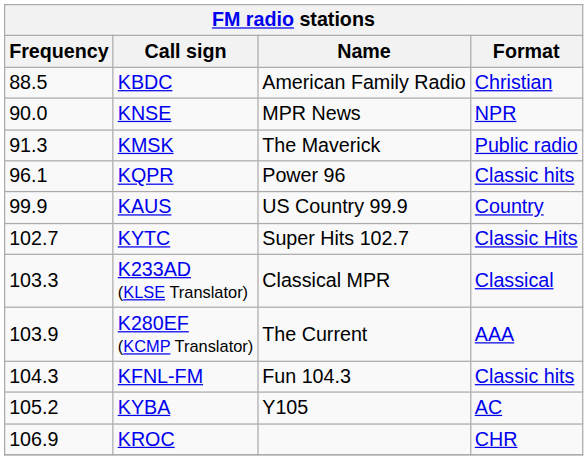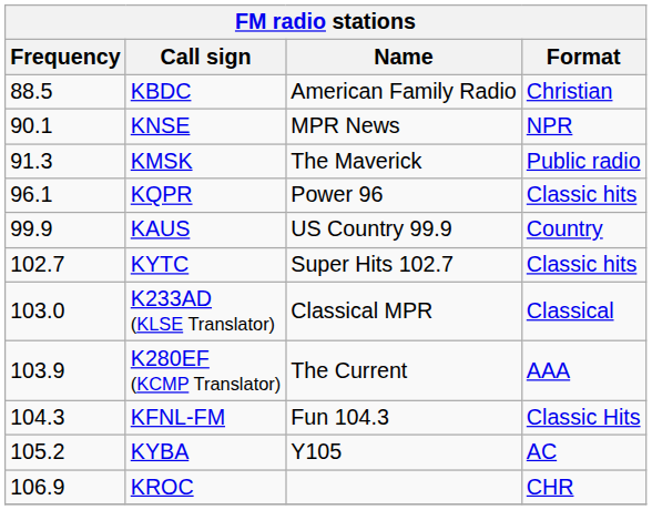KNSE | Frequency: 90.0 -> 90.1
KYTC | Format: Classic Hits -> Classic hits
K233AD (KLSE Translator) | Frequency: 103.3 -> 103.0
KFNL-FM | Format: Classic hits -> Classic Hits
